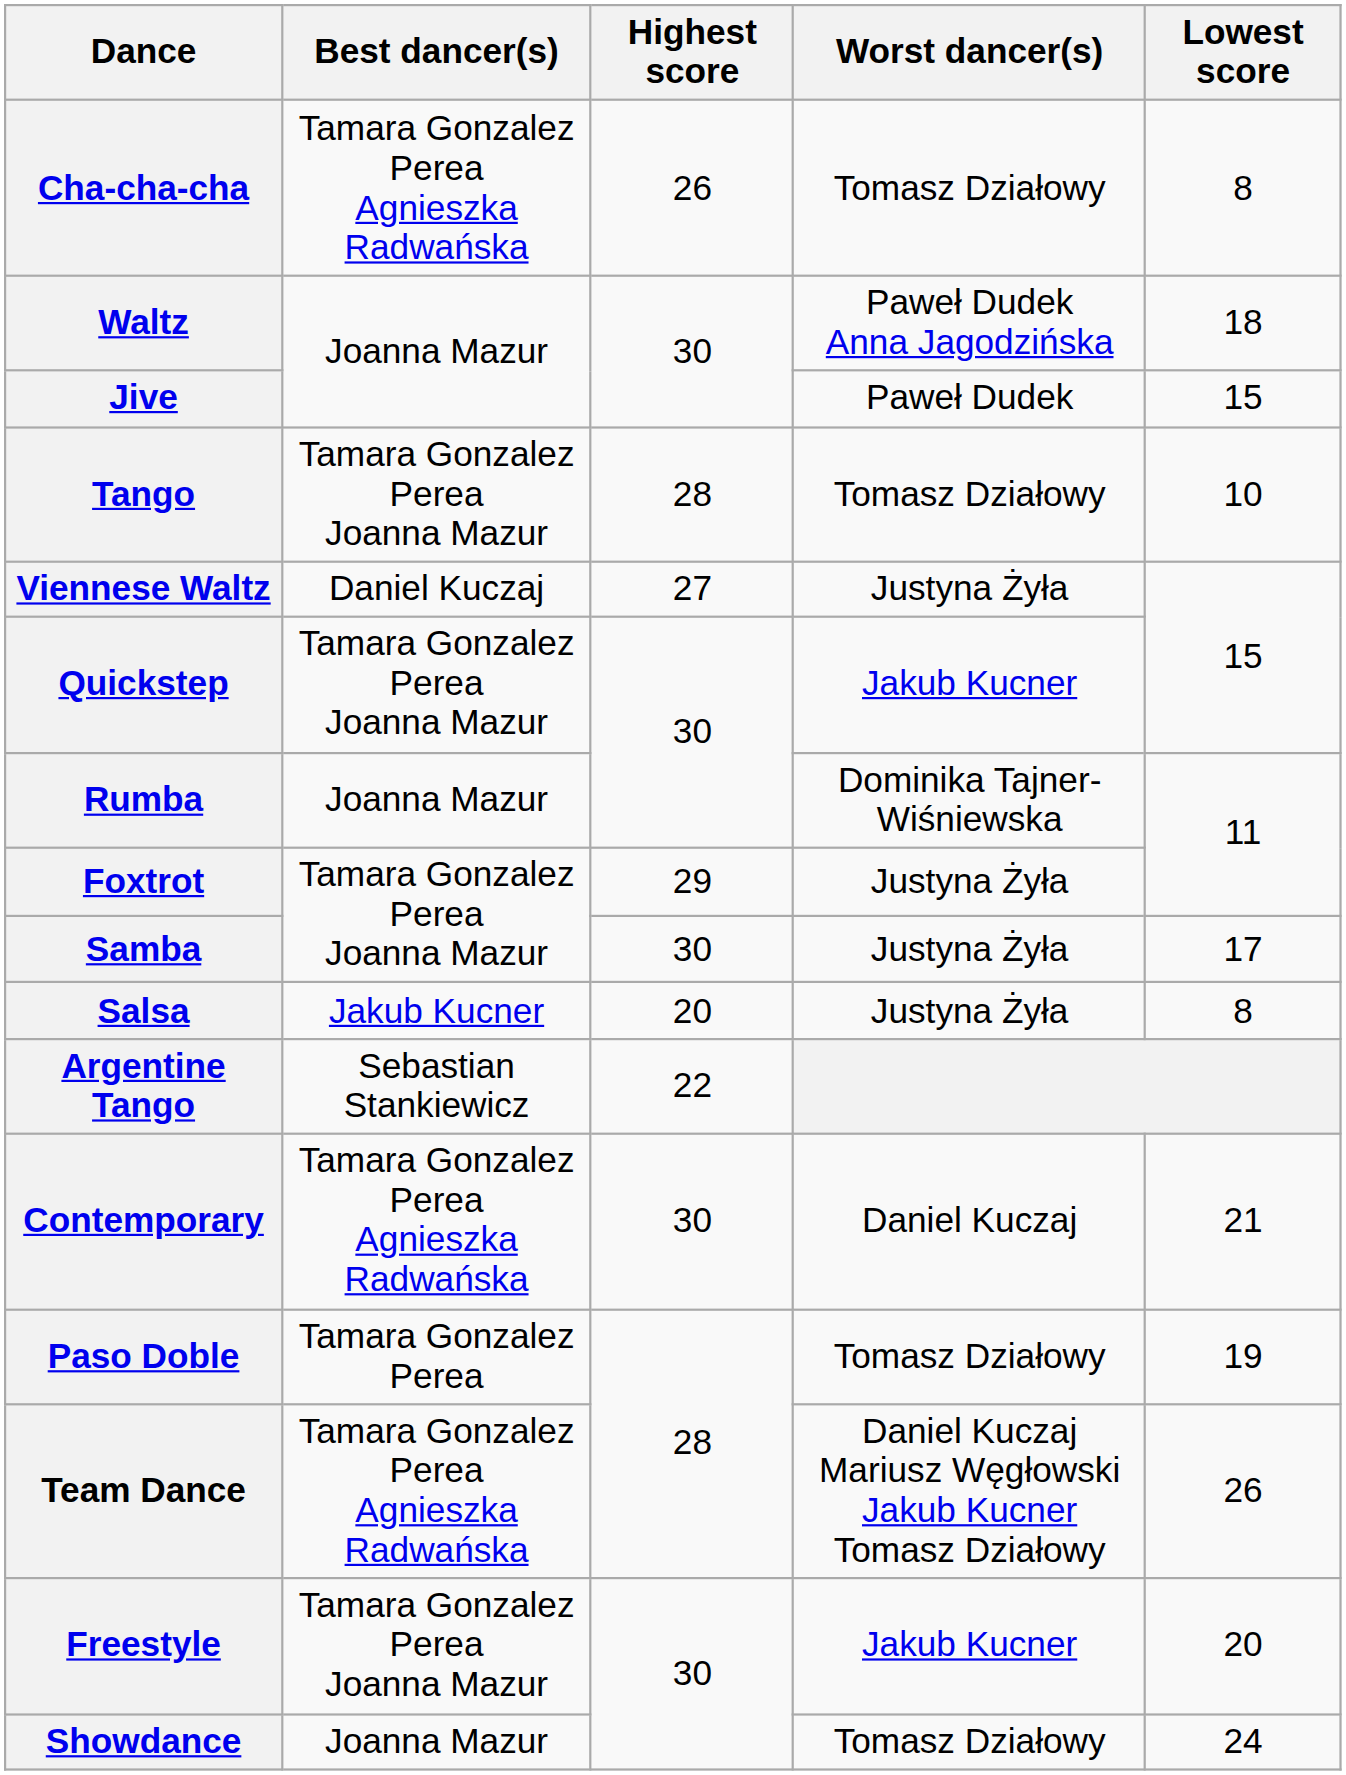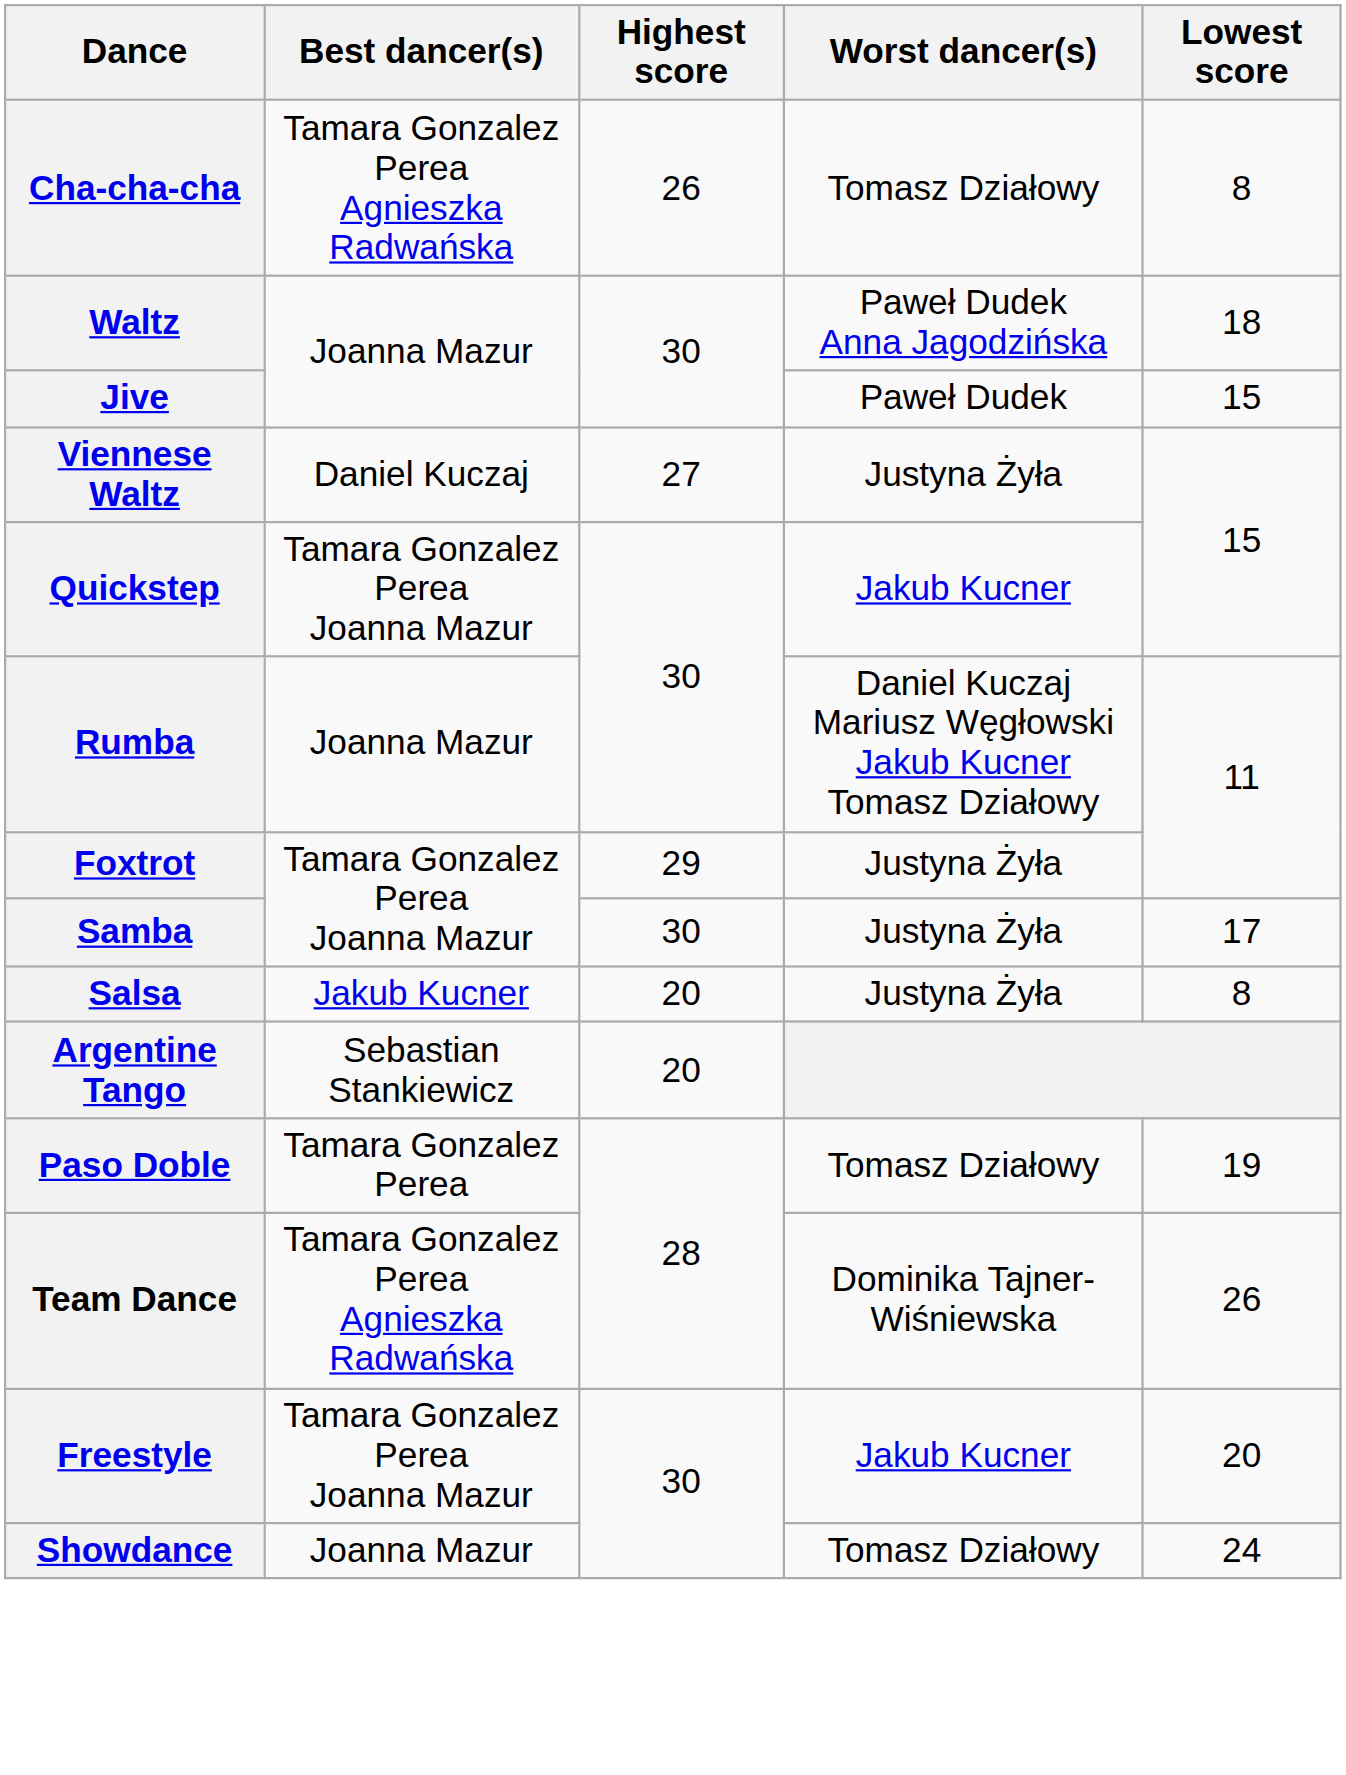- row: Tango | Tamara Gonzalez Perea Joanna Mazur | 28 | Tomasz Działowy | 10
Rumba | Worst dancer(s): Dominika Tajner-Wiśniewska -> Daniel Kuczaj Mariusz Węgłowski Jakub Kucner Tomasz Działowy
Argentine Tango | Highest score: 22 -> 20
- row: Contemporary | Tamara Gonzalez Perea Agnieszka Radwańska | 30 | Daniel Kuczaj | 21
Team Dance | Worst dancer(s): Daniel Kuczaj Mariusz Węgłowski Jakub Kucner Tomasz Działowy -> Dominika Tajner-Wiśniewska
